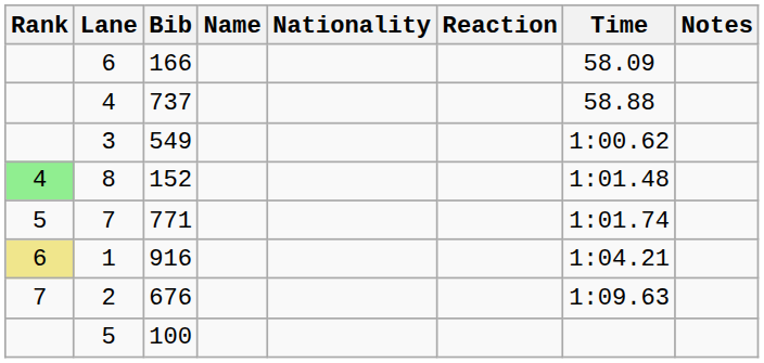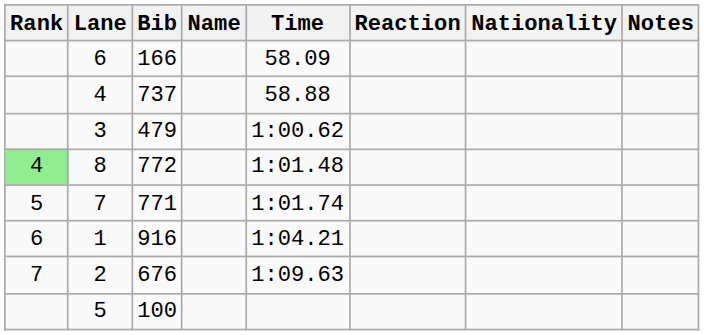columns swapped: Nationality <-> Time
3 | Bib: 549 -> 479
8 | Bib: 152 -> 772
1 | Rank: khaki background -> no background
